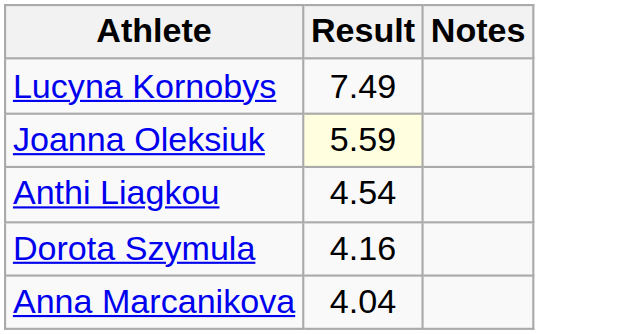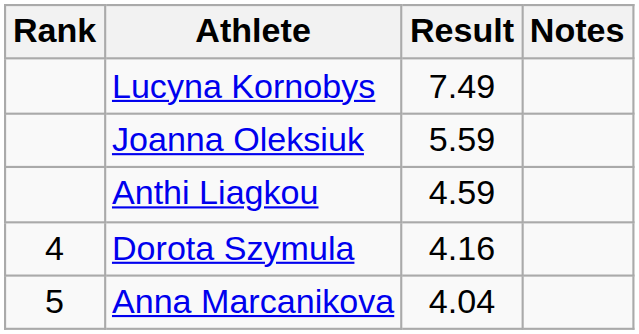+ column: Rank | 4 | 5
Joanna Oleksiuk | Result: lightyellow background -> no background
Anthi Liagkou | Result: 4.54 -> 4.59
